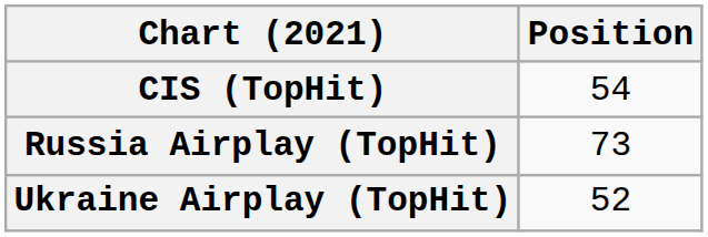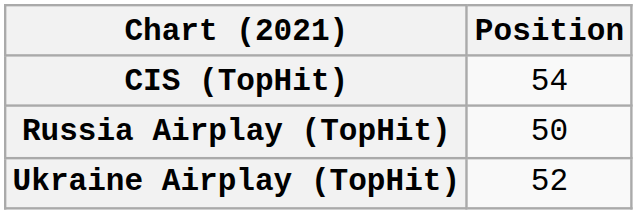Russia Airplay (TopHit) | Position: 73 -> 50
